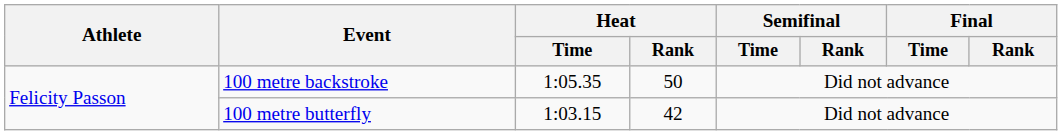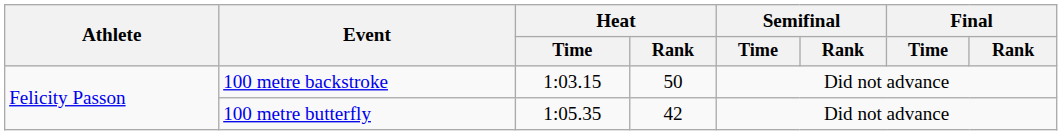100 metre backstroke | Heat / Time: 1:05.35 -> 1:03.15
100 metre butterfly | Heat / Time: 1:03.15 -> 1:05.35
